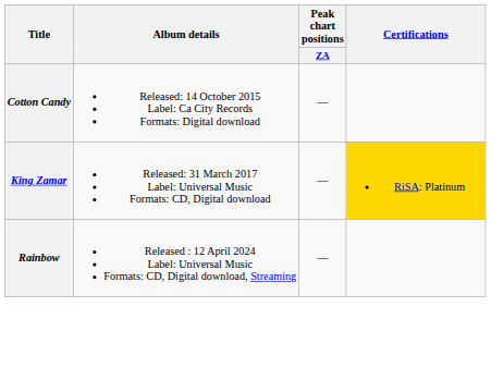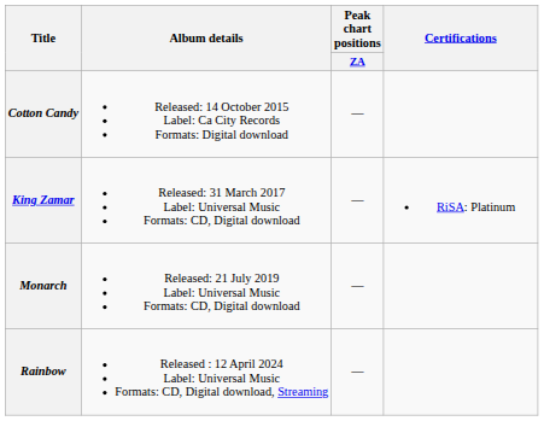King Zamar | Certifications: gold background -> no background
+ row: Monarch | Released: 21 July 2019 Label: Universal Music Formats: CD, Digital download | —
